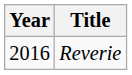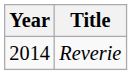Reverie | Year: 2016 -> 2014
